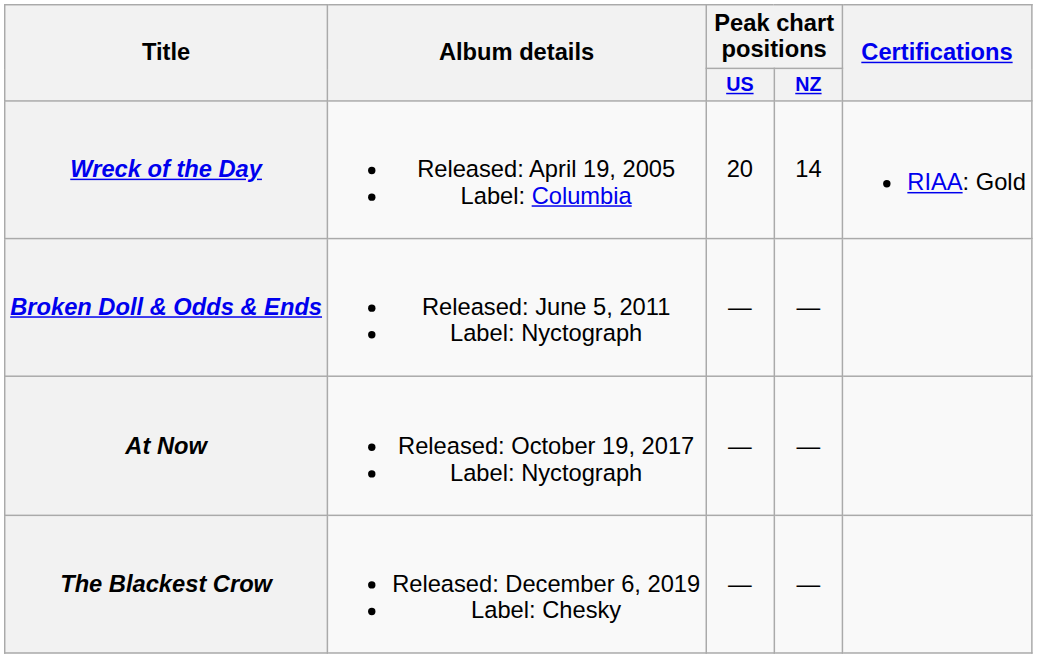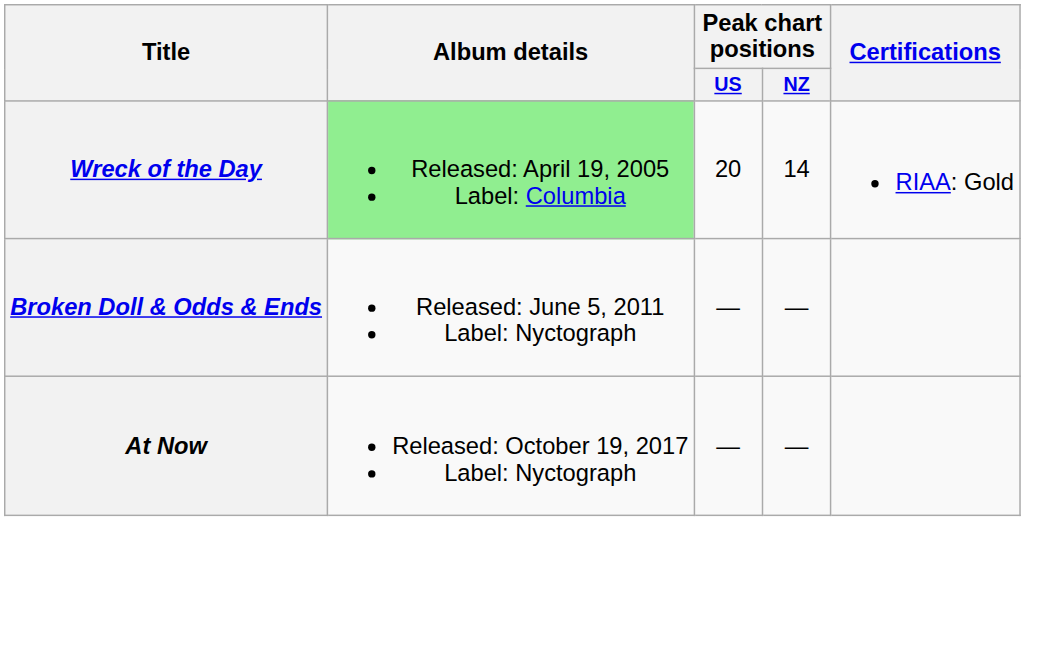Wreck of the Day | Album details: no background -> lightgreen background
- row: The Blackest Crow | Released: December 6, 2019 Label: Chesky | — | —
